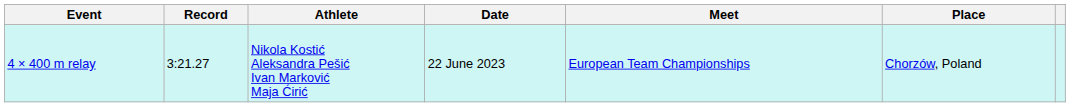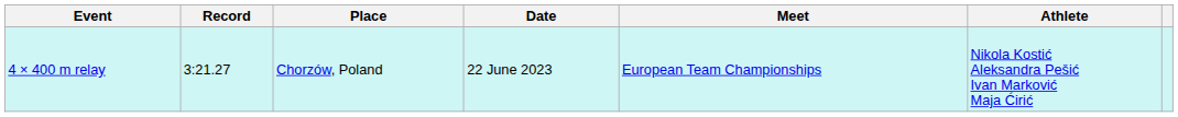columns swapped: Athlete <-> Place
